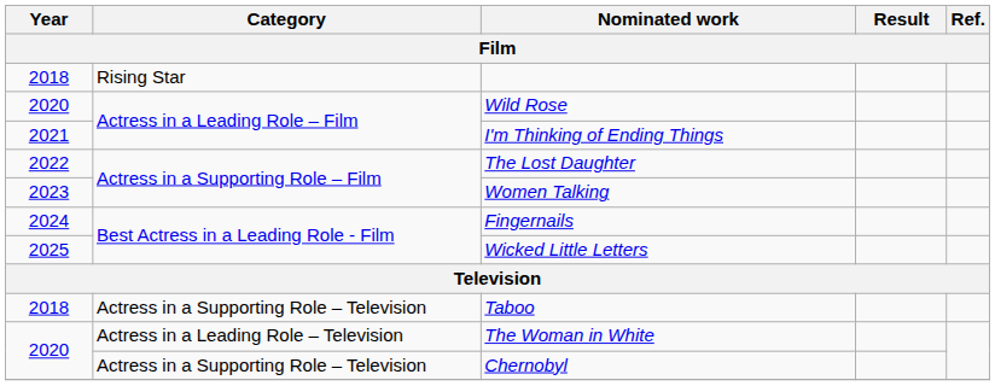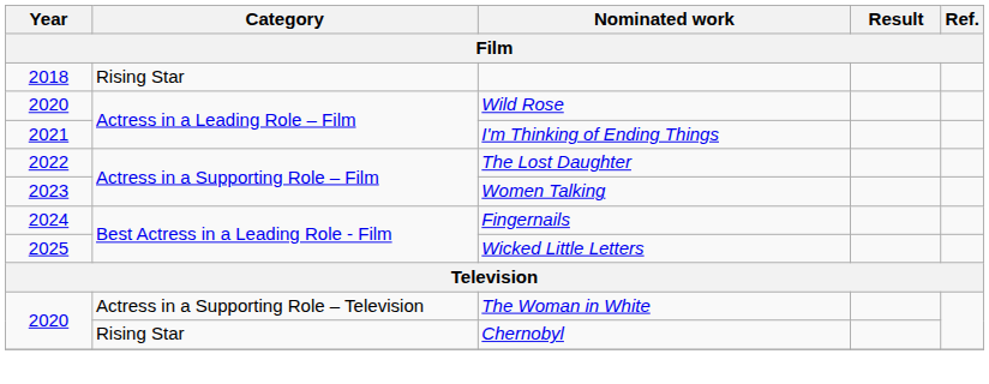- row: 2018 | Actress in a Supporting Role – Television | Taboo
The Woman in White | Category: Actress in a Leading Role – Television -> Actress in a Supporting Role – Television
Chernobyl | Category: Actress in a Supporting Role – Television -> Rising Star
